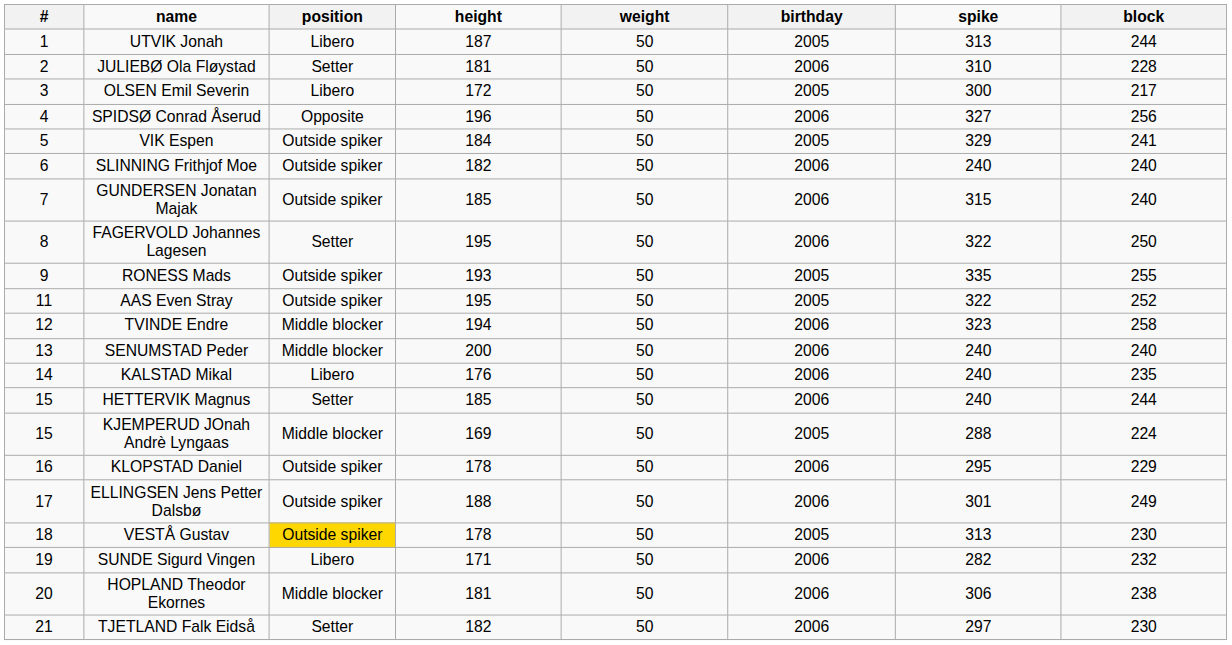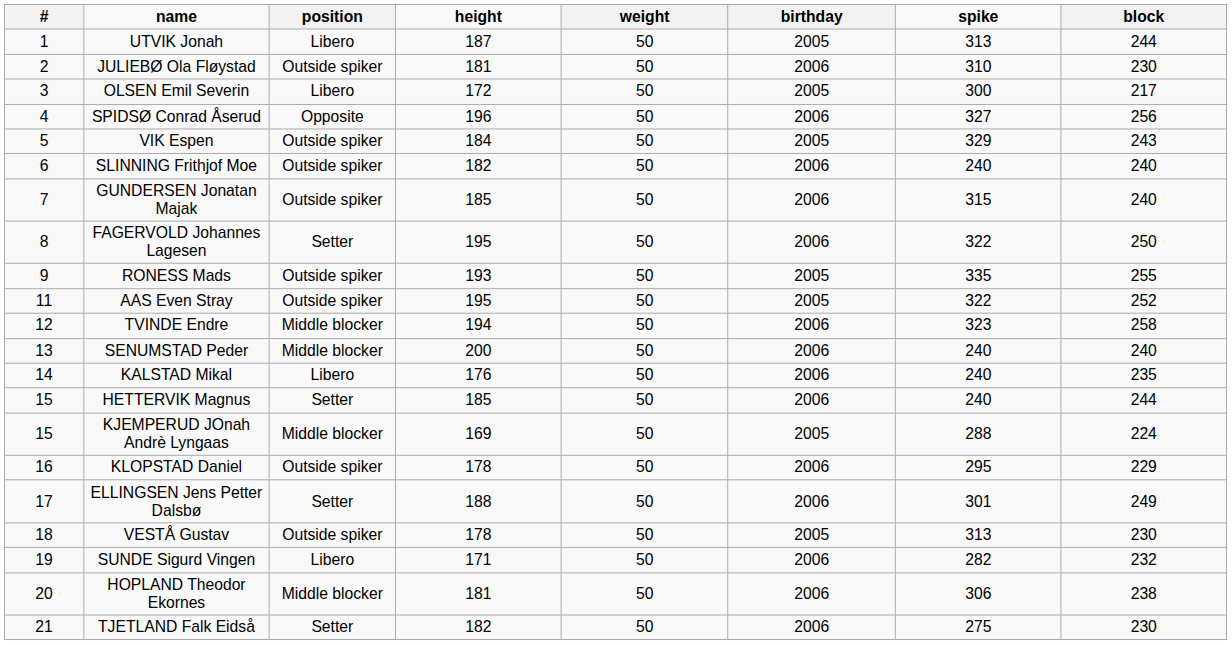JULIEBØ Ola Fløystad | position: Setter -> Outside spiker
JULIEBØ Ola Fløystad | block: 228 -> 230
VIK Espen | block: 241 -> 243
ELLINGSEN Jens Petter Dalsbø | position: Outside spiker -> Setter
VESTÅ Gustav | position: gold background -> no background
TJETLAND Falk Eidså | spike: 297 -> 275
